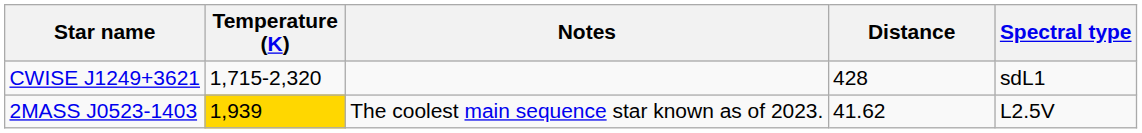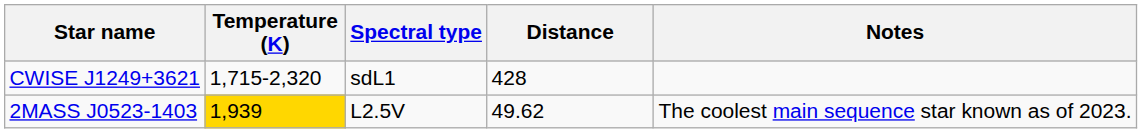columns swapped: Spectral type <-> Notes
2MASS J0523-1403 | Distance: 41.62 -> 49.62
